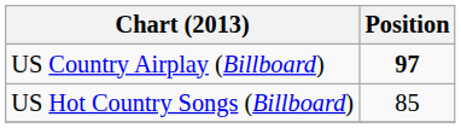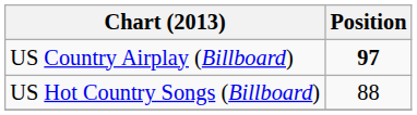US Hot Country Songs (Billboard) | Position: 85 -> 88
